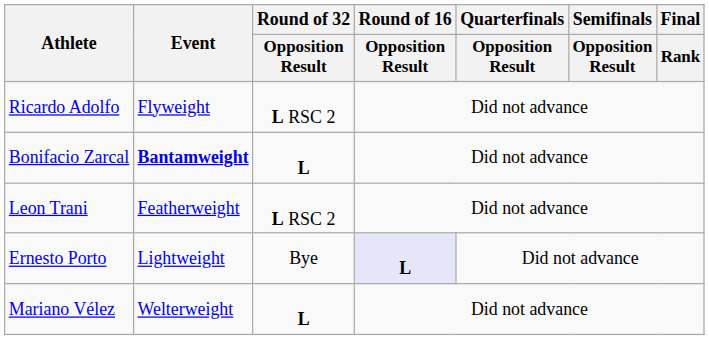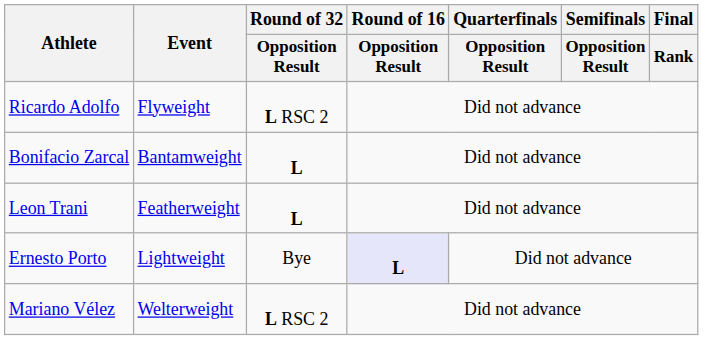Bonifacio Zarcal | Event: bold -> normal
Leon Trani | Round of 32 / Opposition Result: L RSC 2 -> L
Mariano Vélez | Round of 32 / Opposition Result: L -> L RSC 2
